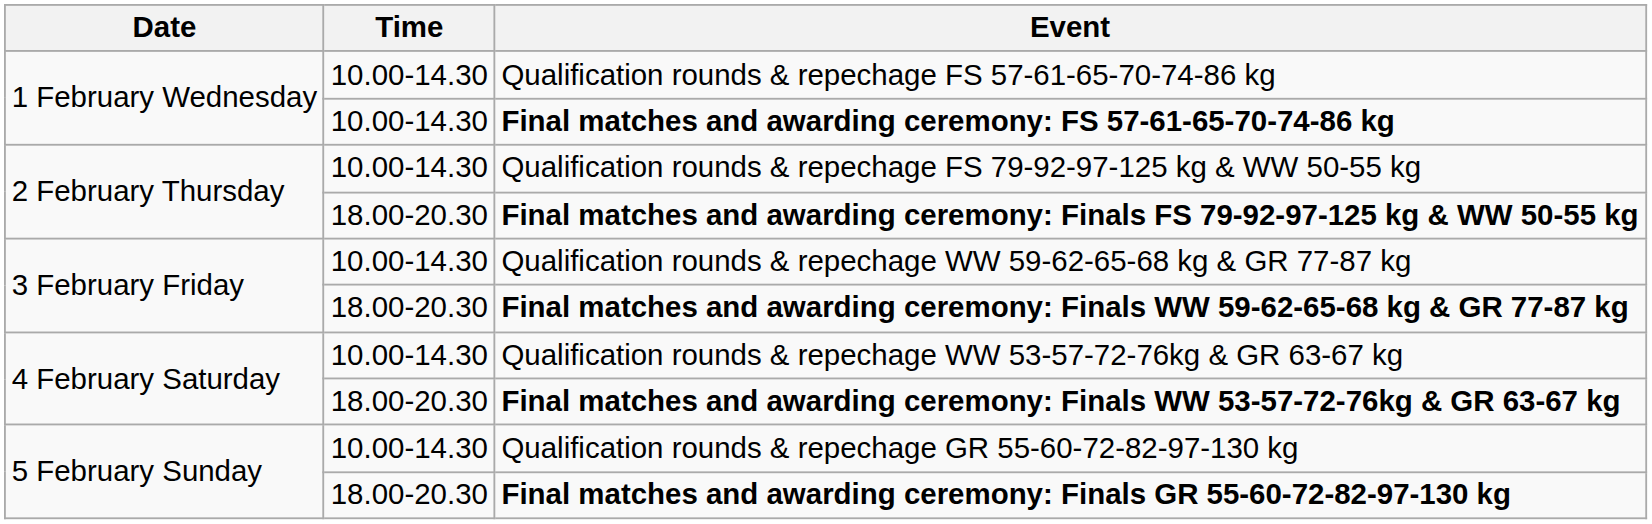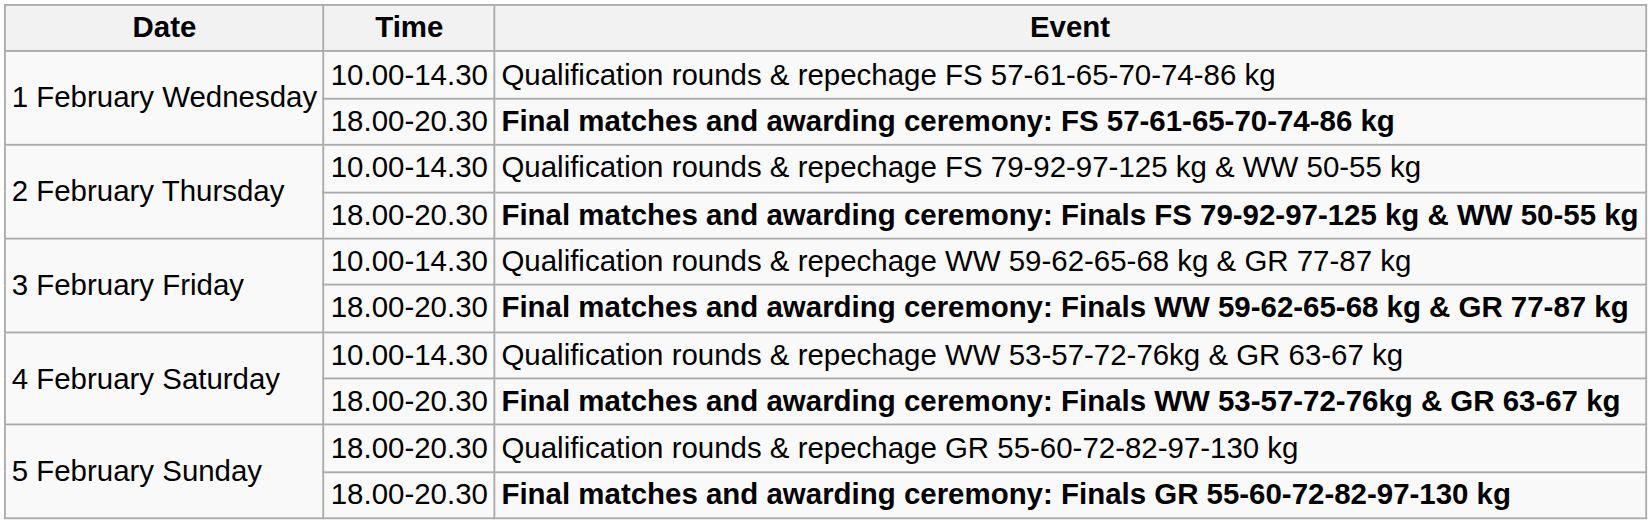Final matches and awarding ceremony: FS 57-61-65-70-74-86 kg | Time: 10.00-14.30 -> 18.00-20.30
Qualification rounds & repechage GR 55-60-72-82-97-130 kg | Time: 10.00-14.30 -> 18.00-20.30
